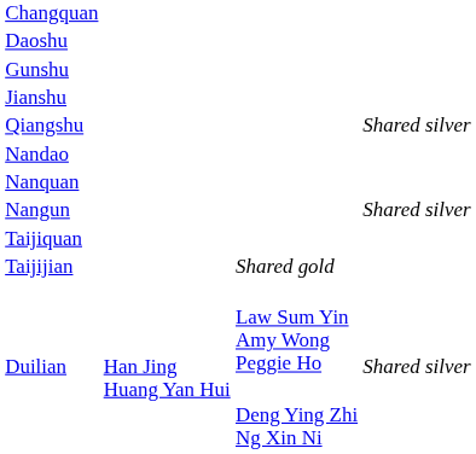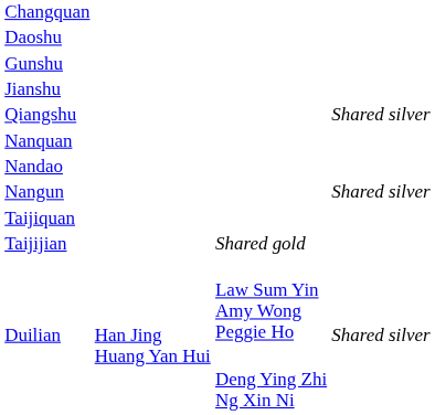rows swapped: Nanquan <-> Nandao
